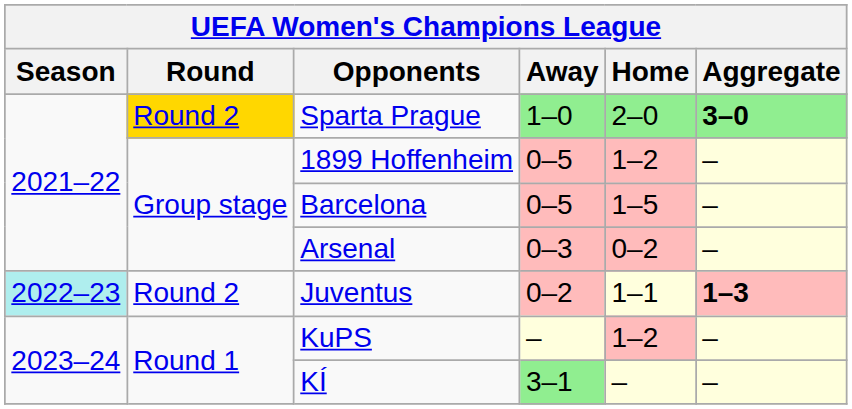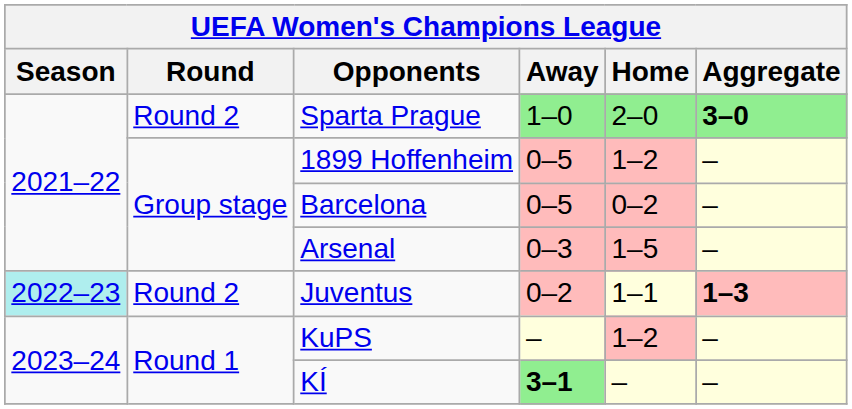Sparta Prague | Round: gold background -> no background
Barcelona | Home: 1–5 -> 0–2
Arsenal | Home: 0–2 -> 1–5
KÍ | Away: normal -> bold
